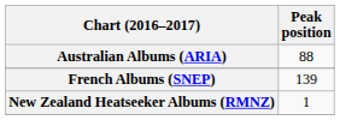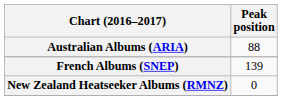New Zealand Heatseeker Albums (RMNZ) | Peak position: 1 -> 0
